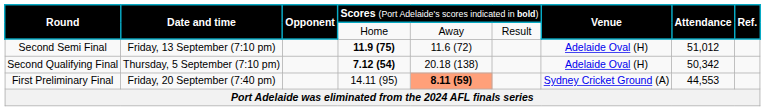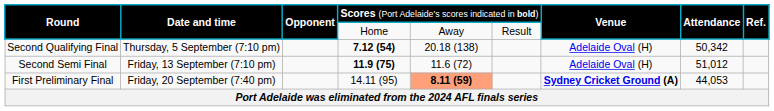rows swapped: Second Qualifying Final <-> Second Semi Final
First Preliminary Final | column 7: normal -> bold
First Preliminary Final | column 8: 44,553 -> 44,053
